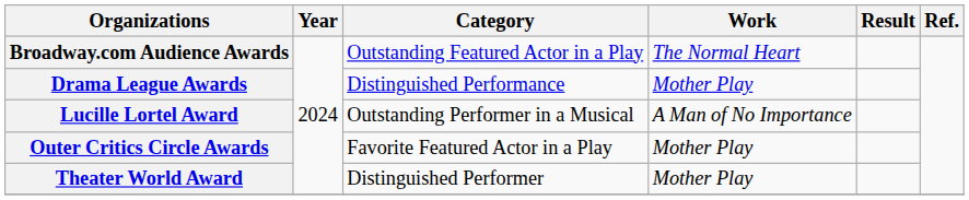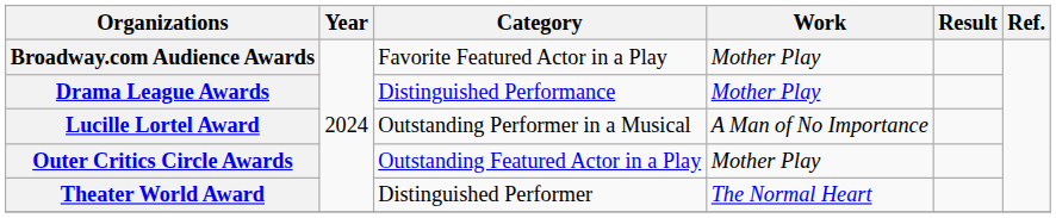Broadway.com Audience Awards | Category: Outstanding Featured Actor in a Play -> Favorite Featured Actor in a Play
Broadway.com Audience Awards | Work: The Normal Heart -> Mother Play
Outer Critics Circle Awards | Category: Favorite Featured Actor in a Play -> Outstanding Featured Actor in a Play
Theater World Award | Work: Mother Play -> The Normal Heart
